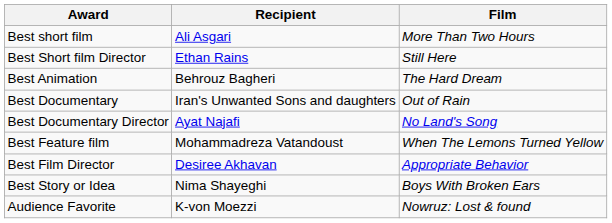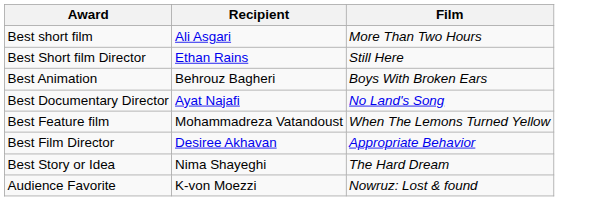Best Animation | Film: The Hard Dream -> Boys With Broken Ears
- row: Best Documentary | Iran's Unwanted Sons and daughters | Out of Rain
Best Story or Idea | Film: Boys With Broken Ears -> The Hard Dream
